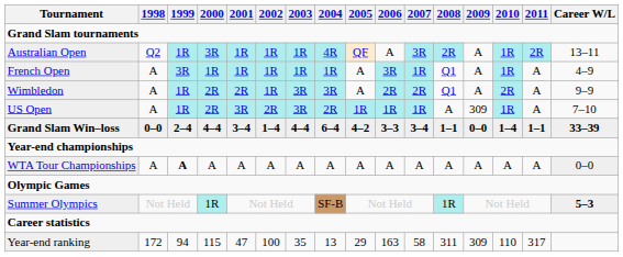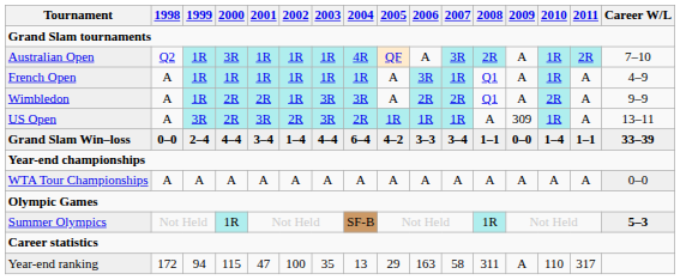Australian Open | Career W/L: 13–11 -> 7–10
French Open | 1999: 3R -> 1R
US Open | 1999: 1R -> 3R
US Open | Career W/L: 7–10 -> 13–11
WTA Tour Championships | 1999: bold -> normal
Year-end ranking | 2009: 309 -> A
